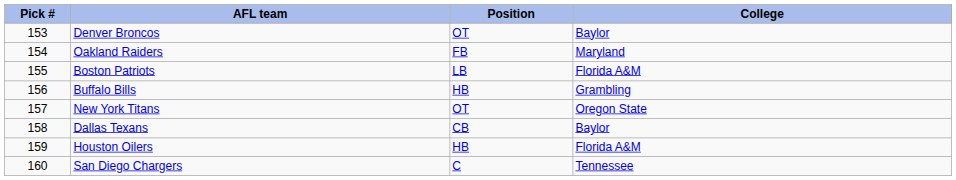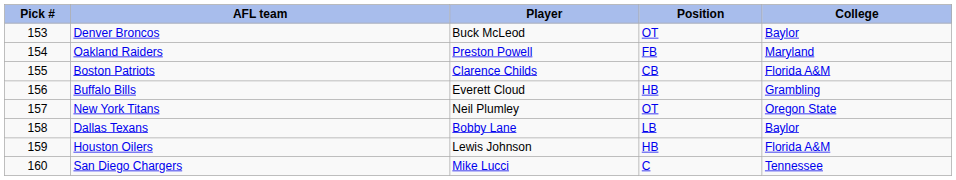+ column: Player | Buck McLeod | Preston Powell | Clarence Childs | Everett Cloud | Neil Plumley | Bobby Lane | Lewis Johnson | Mike Lucci
Boston Patriots | Position: LB -> CB
Dallas Texans | Position: CB -> LB
